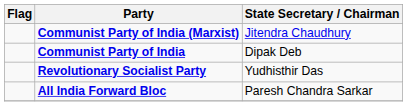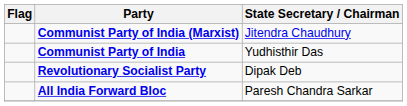Communist Party of India | State Secretary / Chairman: Dipak Deb -> Yudhisthir Das
Revolutionary Socialist Party | State Secretary / Chairman: Yudhisthir Das -> Dipak Deb
